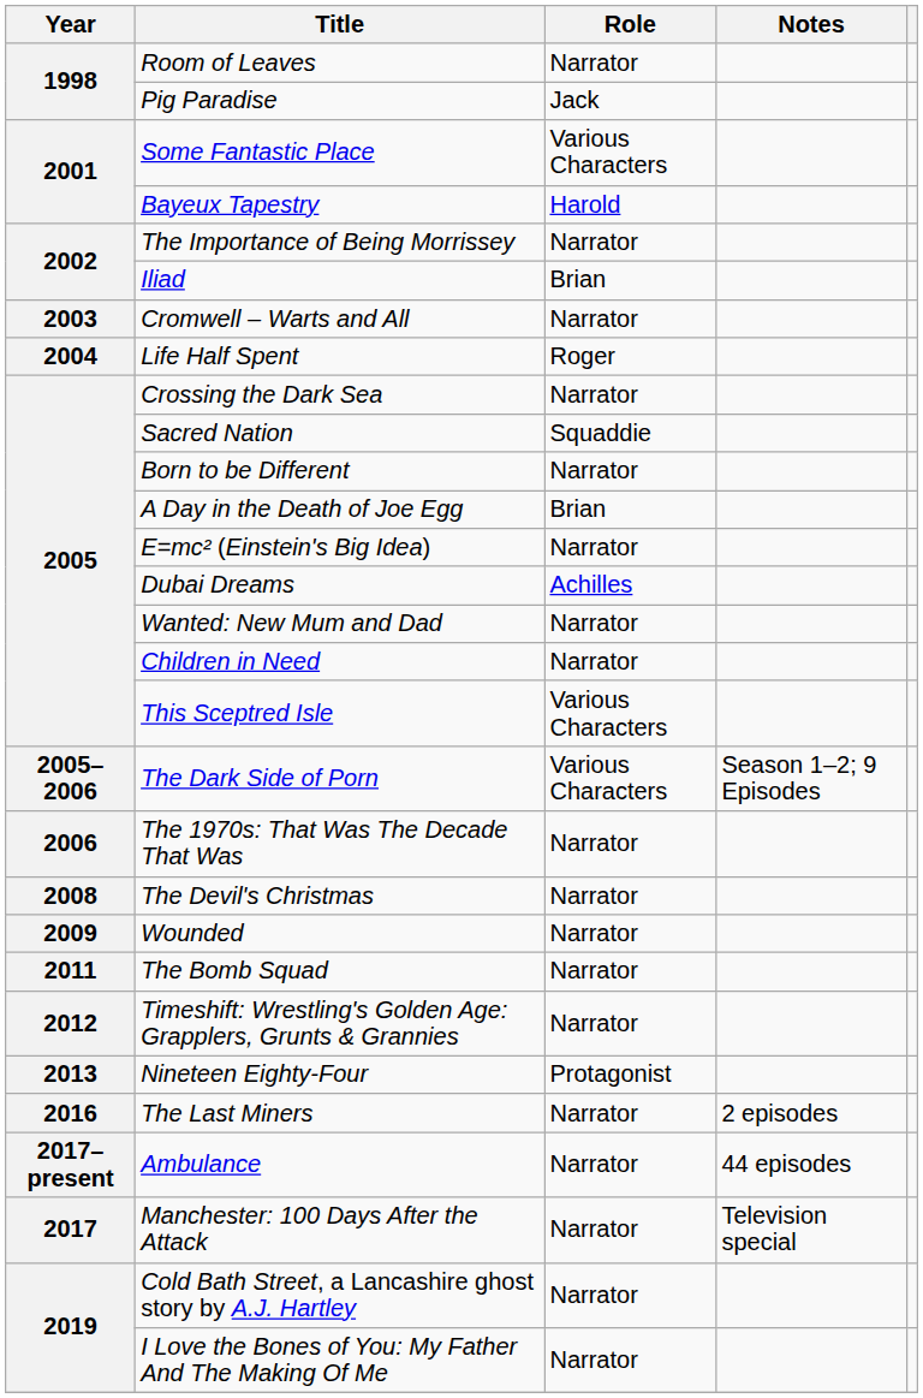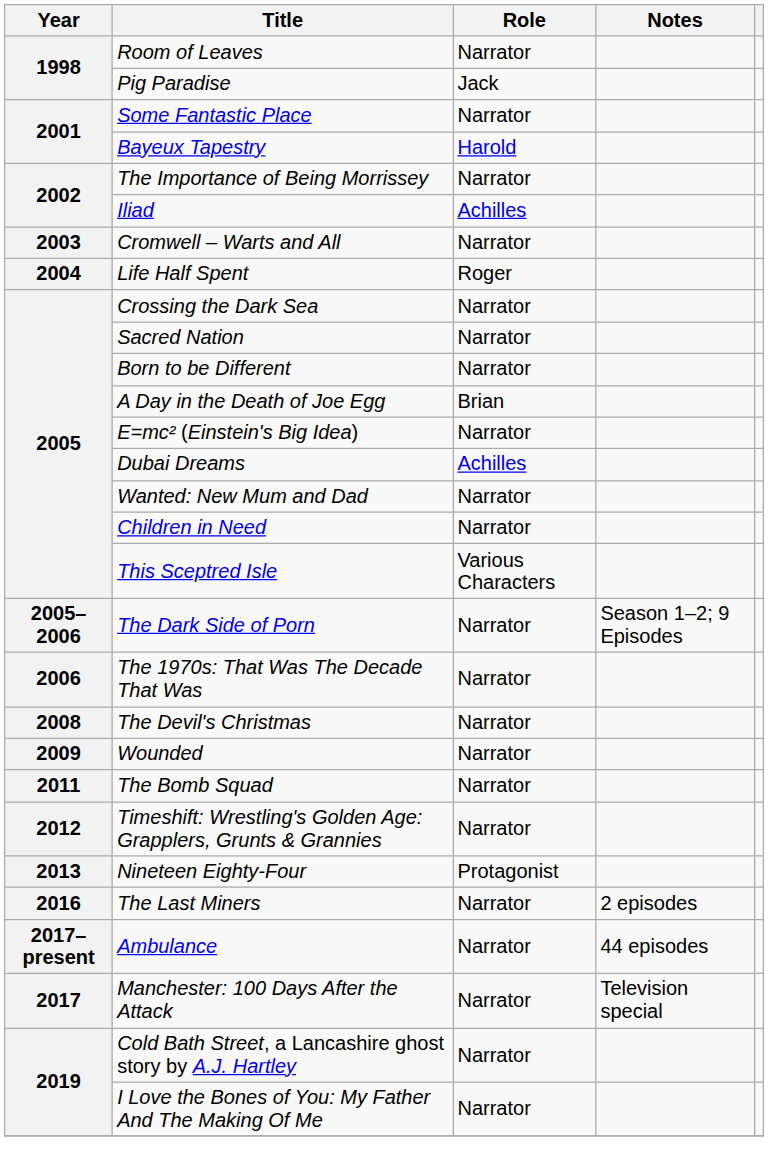Some Fantastic Place | Role: Various Characters -> Narrator
Iliad | Role: Brian -> Achilles
Sacred Nation | Role: Squaddie -> Narrator
The Dark Side of Porn | Role: Various Characters -> Narrator
